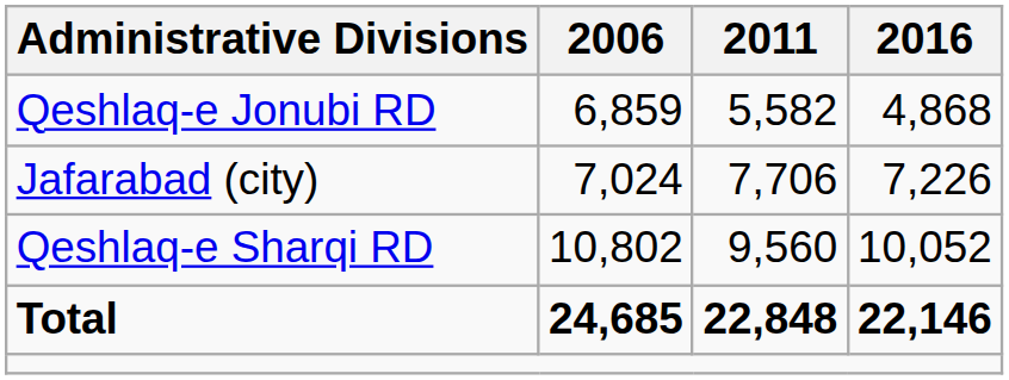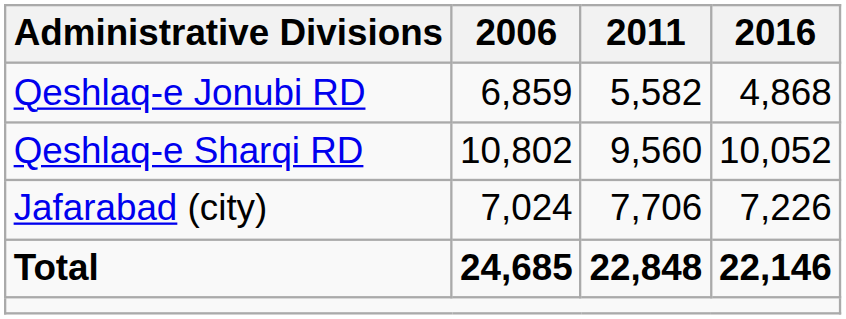rows swapped: Qeshlaq-e Sharqi RD <-> Jafarabad (city)
